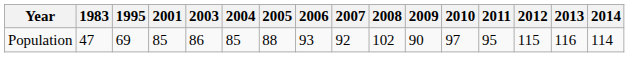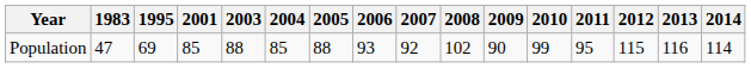Population | 2003: 86 -> 88
Population | 2010: 97 -> 99
